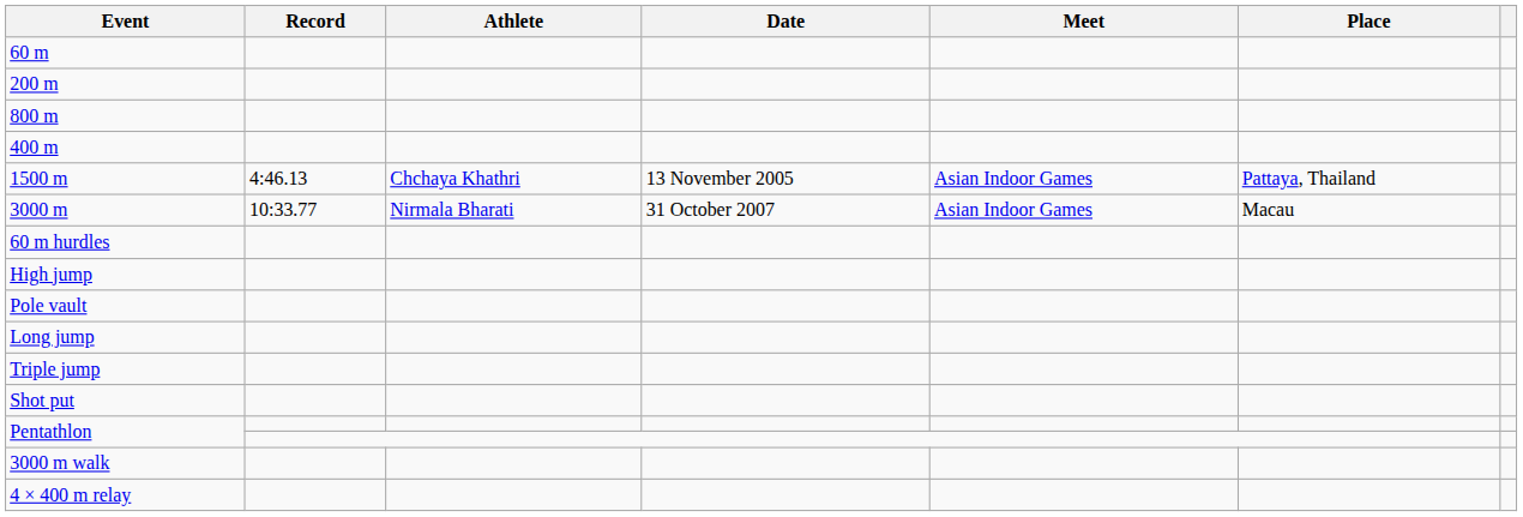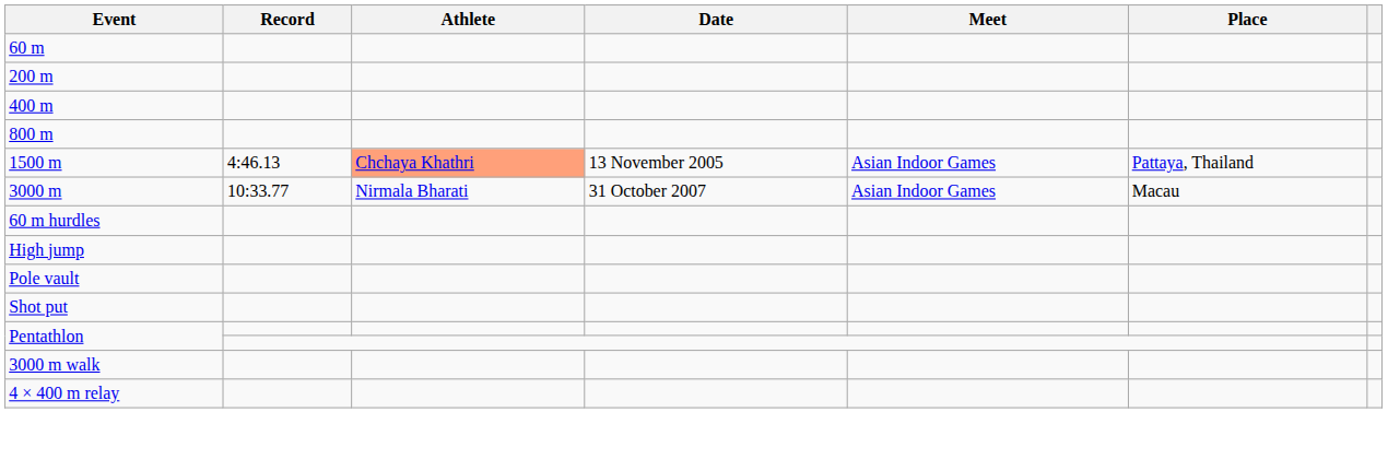rows swapped: 400 m <-> 800 m
1500 m | Athlete: no background -> lightsalmon background
- row: Long jump
- row: Triple jump
